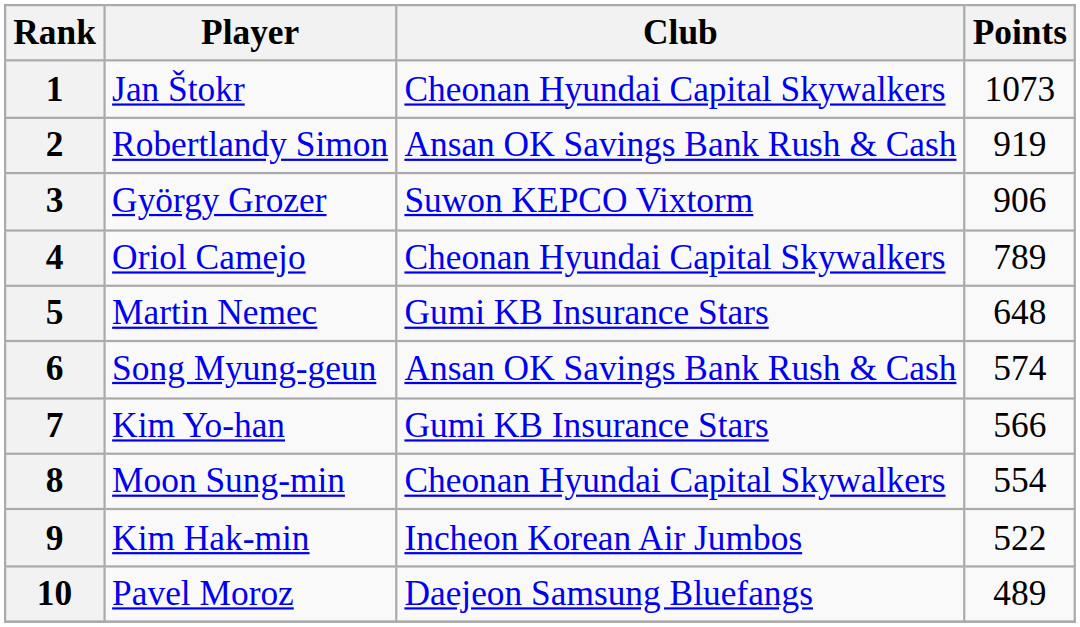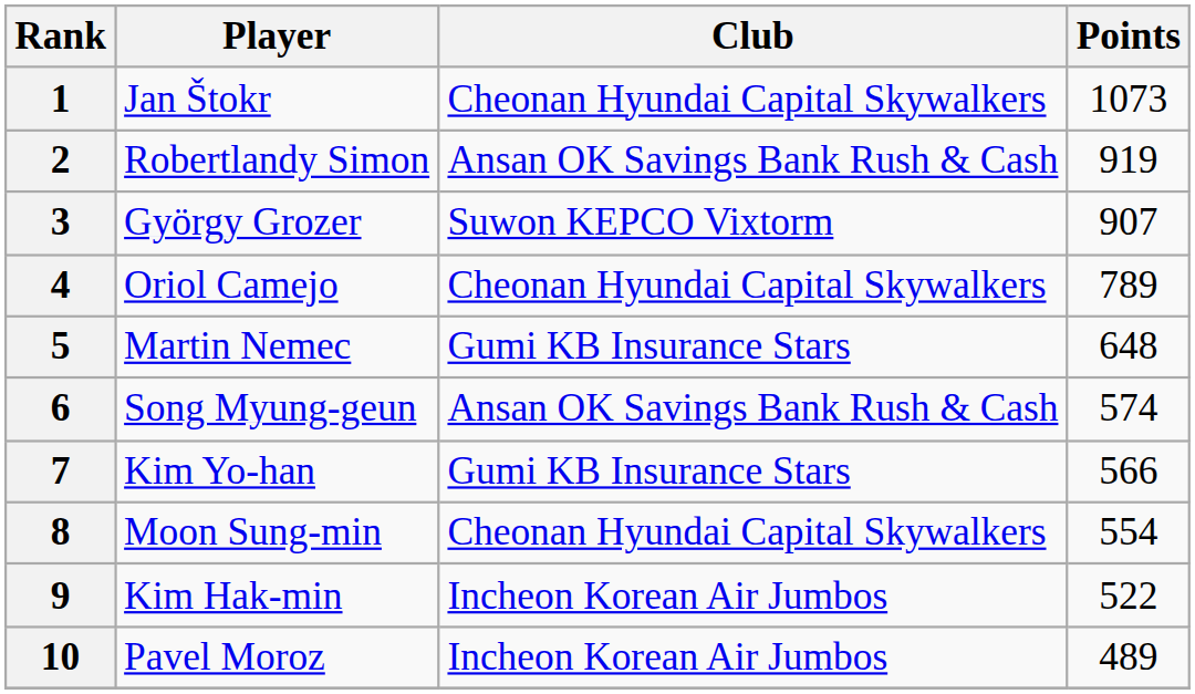3 | Points: 906 -> 907
10 | Club: Daejeon Samsung Bluefangs -> Incheon Korean Air Jumbos
